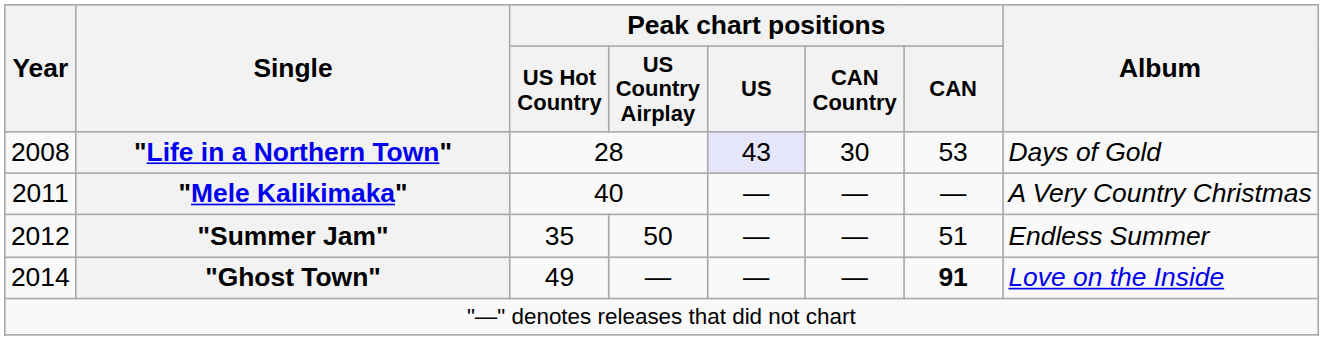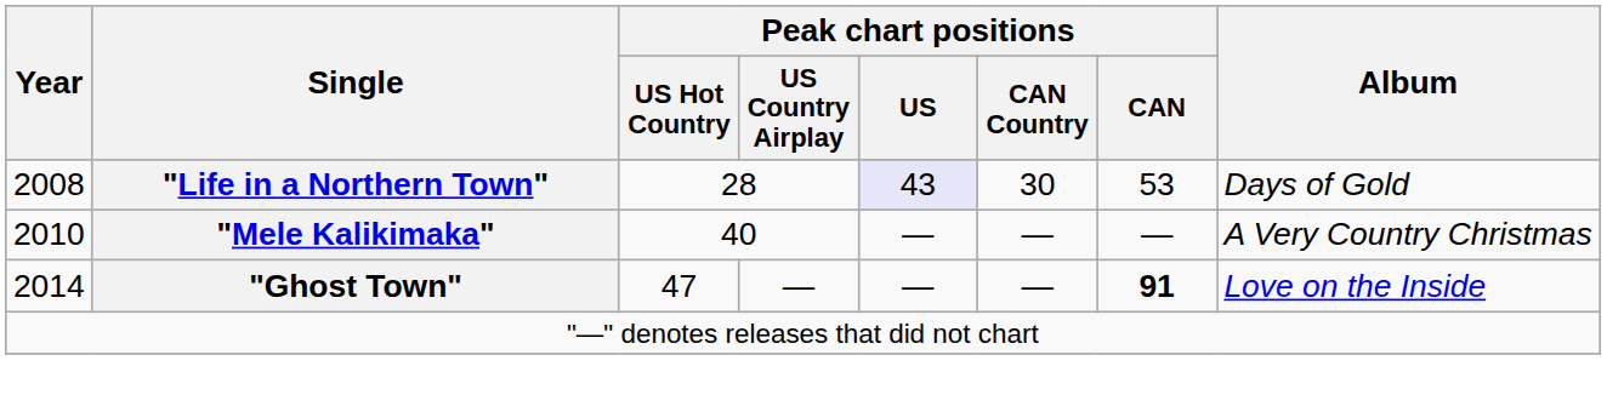"Mele Kalikimaka" | Year: 2011 -> 2010
- row: 2012 | "Summer Jam" | 35 | 50 | — | — | 51 | Endless Summer
"Ghost Town" | Peak chart positions / US Hot Country: 49 -> 47
